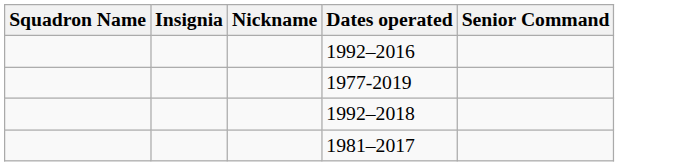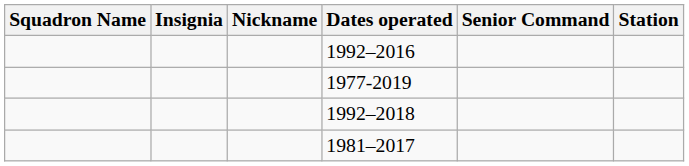+ column: Station
